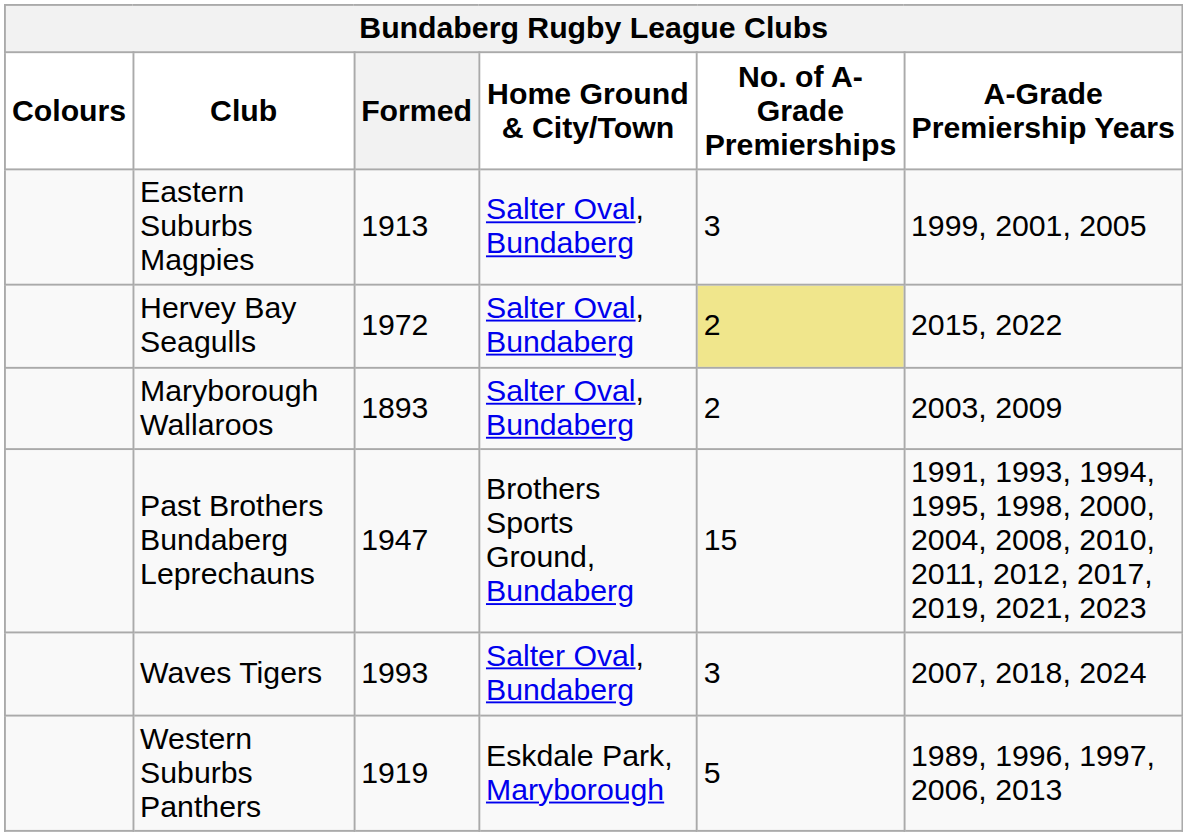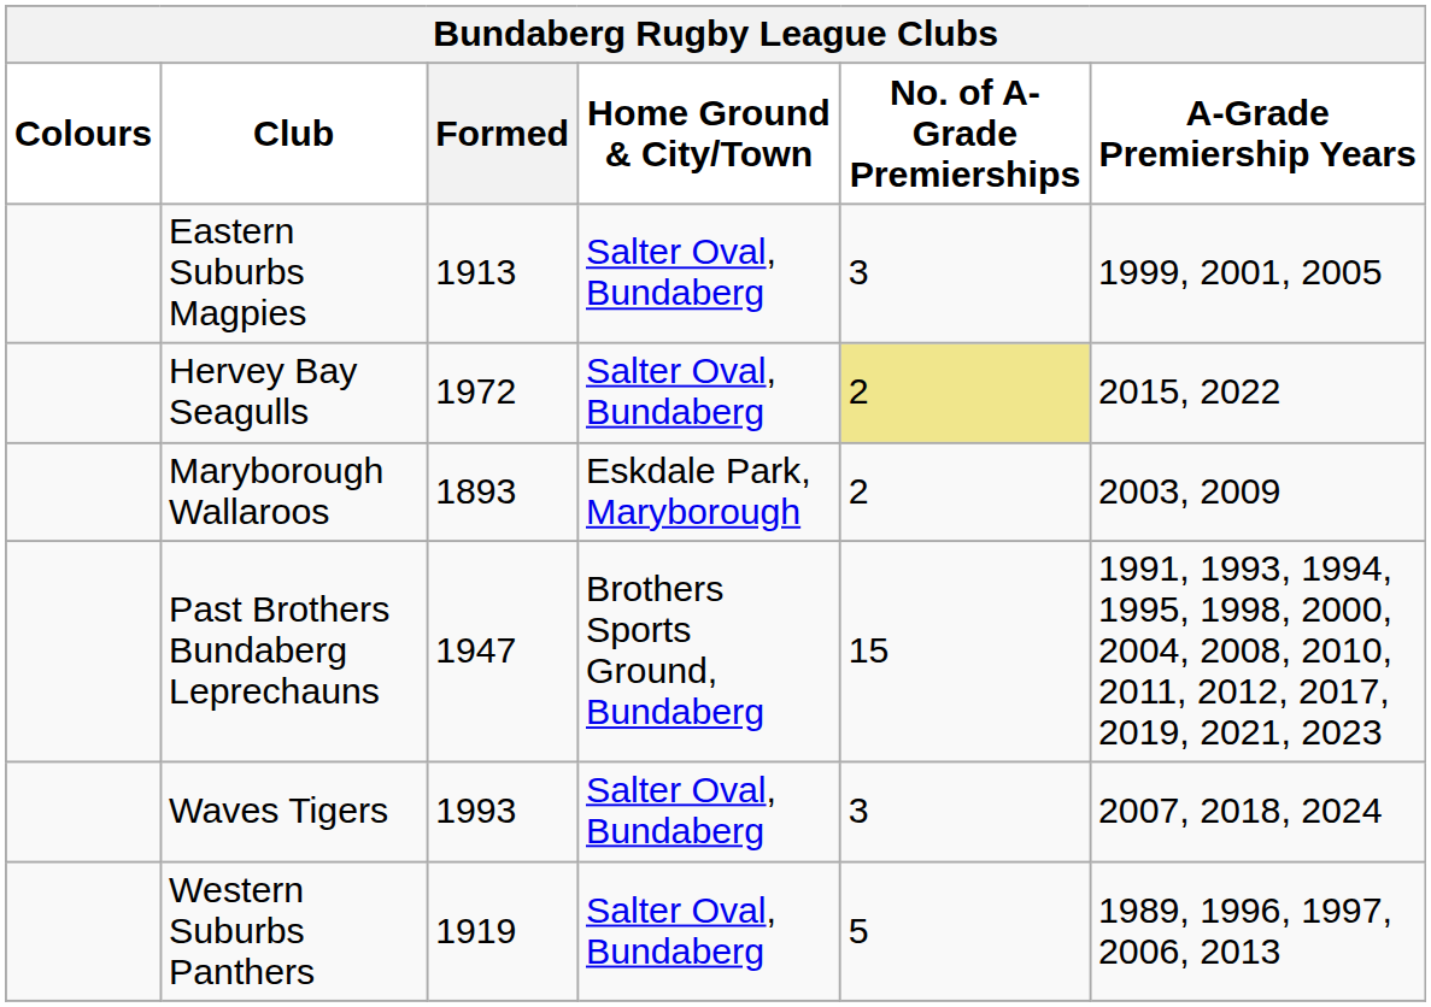Maryborough Wallaroos | Home Ground & City/Town: Salter Oval, Bundaberg -> Eskdale Park, Maryborough
Western Suburbs Panthers | Home Ground & City/Town: Eskdale Park, Maryborough -> Salter Oval, Bundaberg
